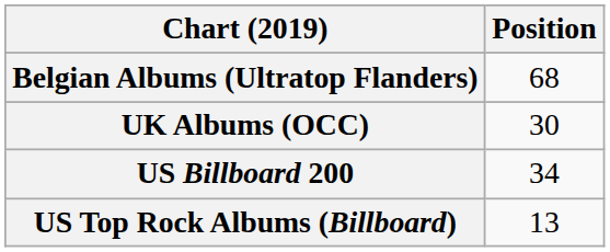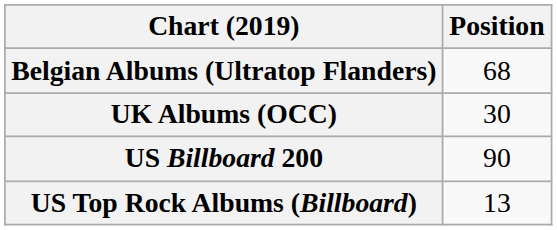US Billboard 200 | Position: 34 -> 90
